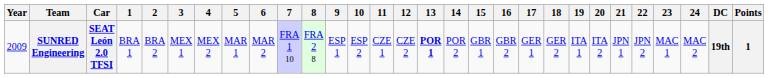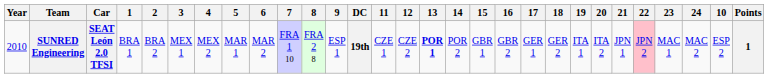columns swapped: 10 <-> DC
SUNRED Engineering | Year: 2009 -> 2010
SUNRED Engineering | 22: no background -> pink background
